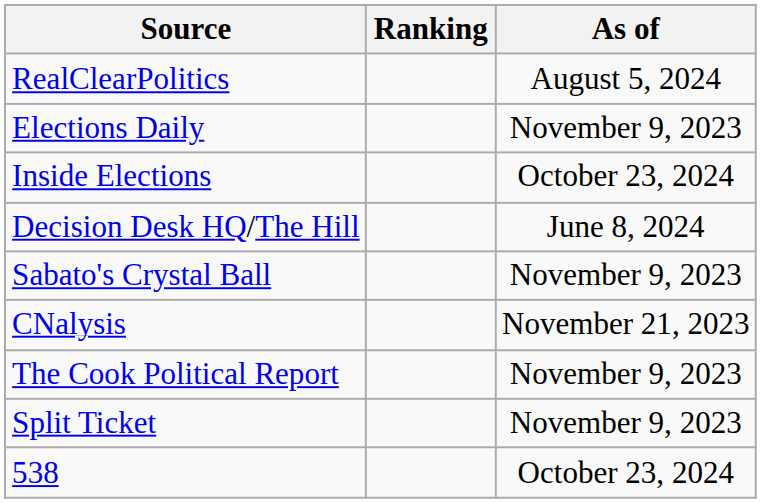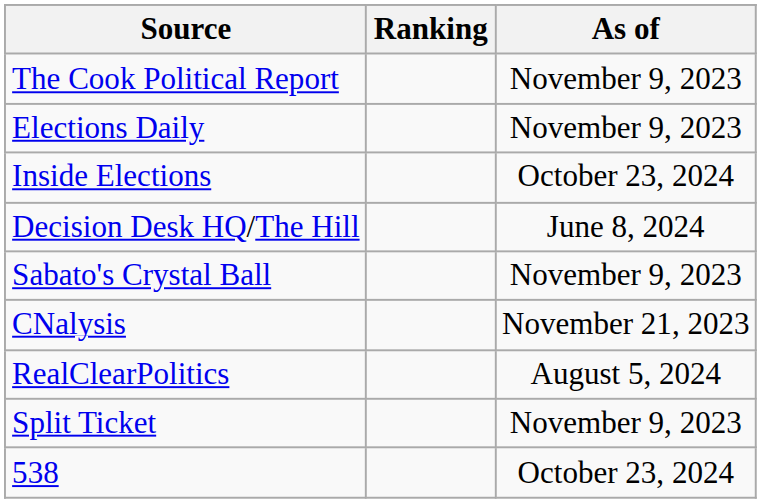rows swapped: The Cook Political Report <-> RealClearPolitics
